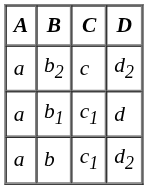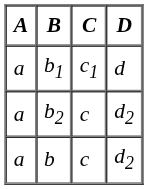rows swapped: b1 <-> b2
b | C: c1 -> c
